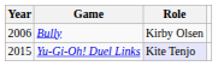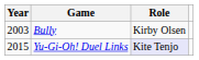Bully | Year: 2006 -> 2003
